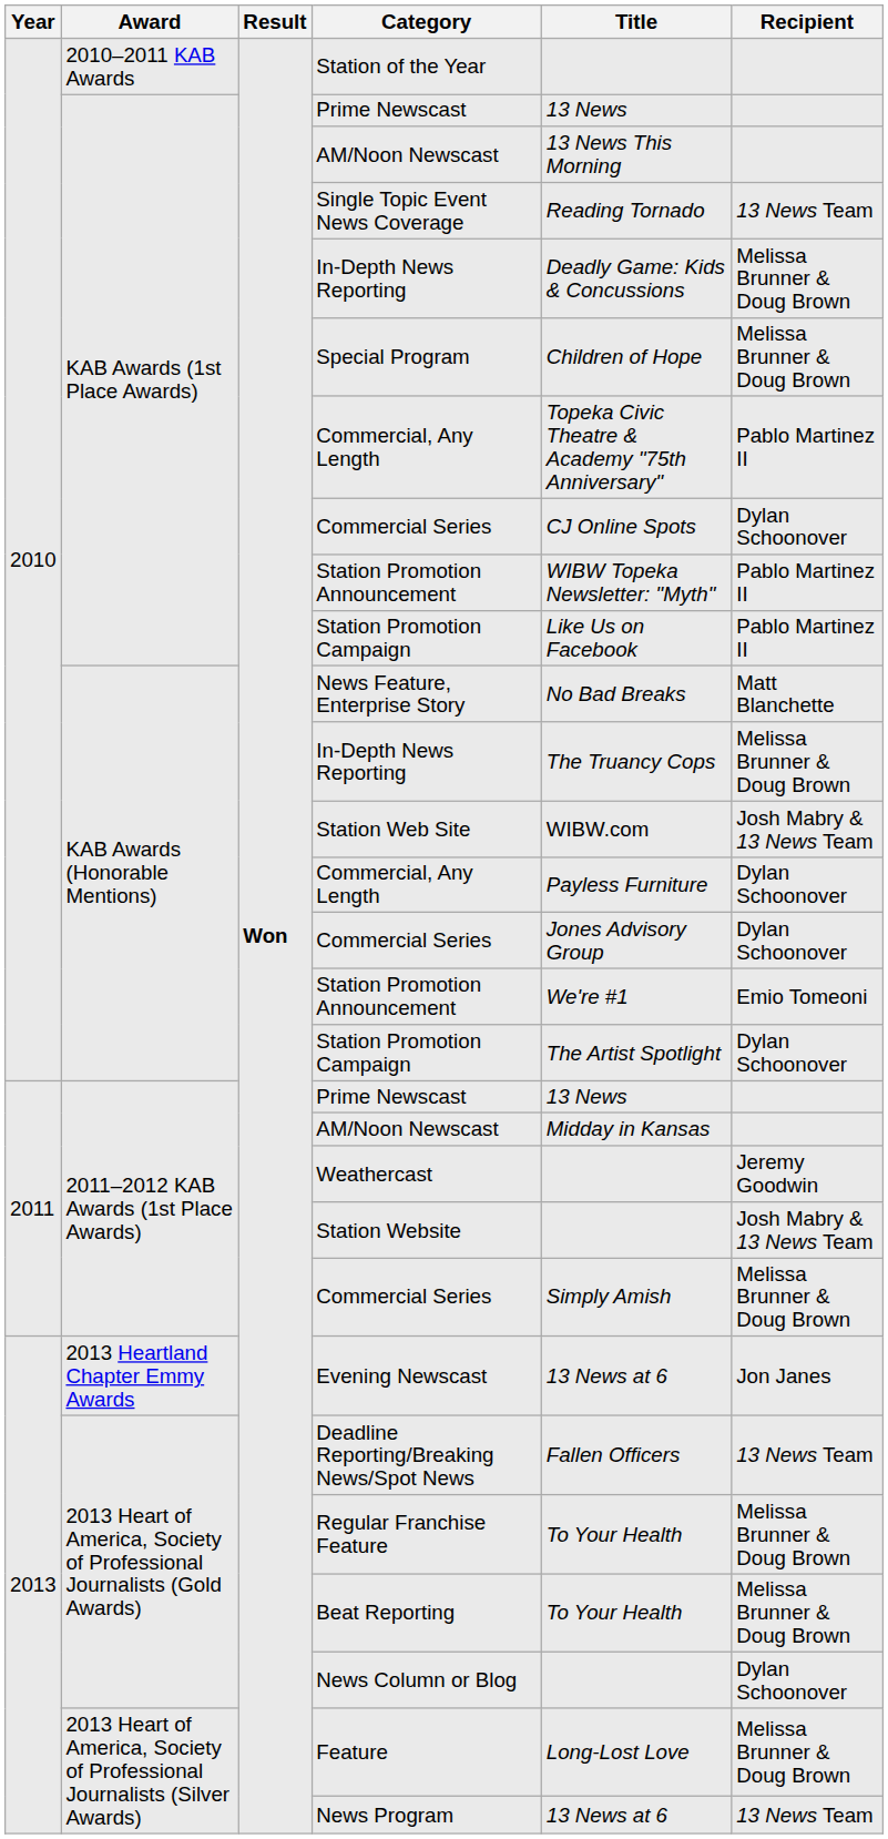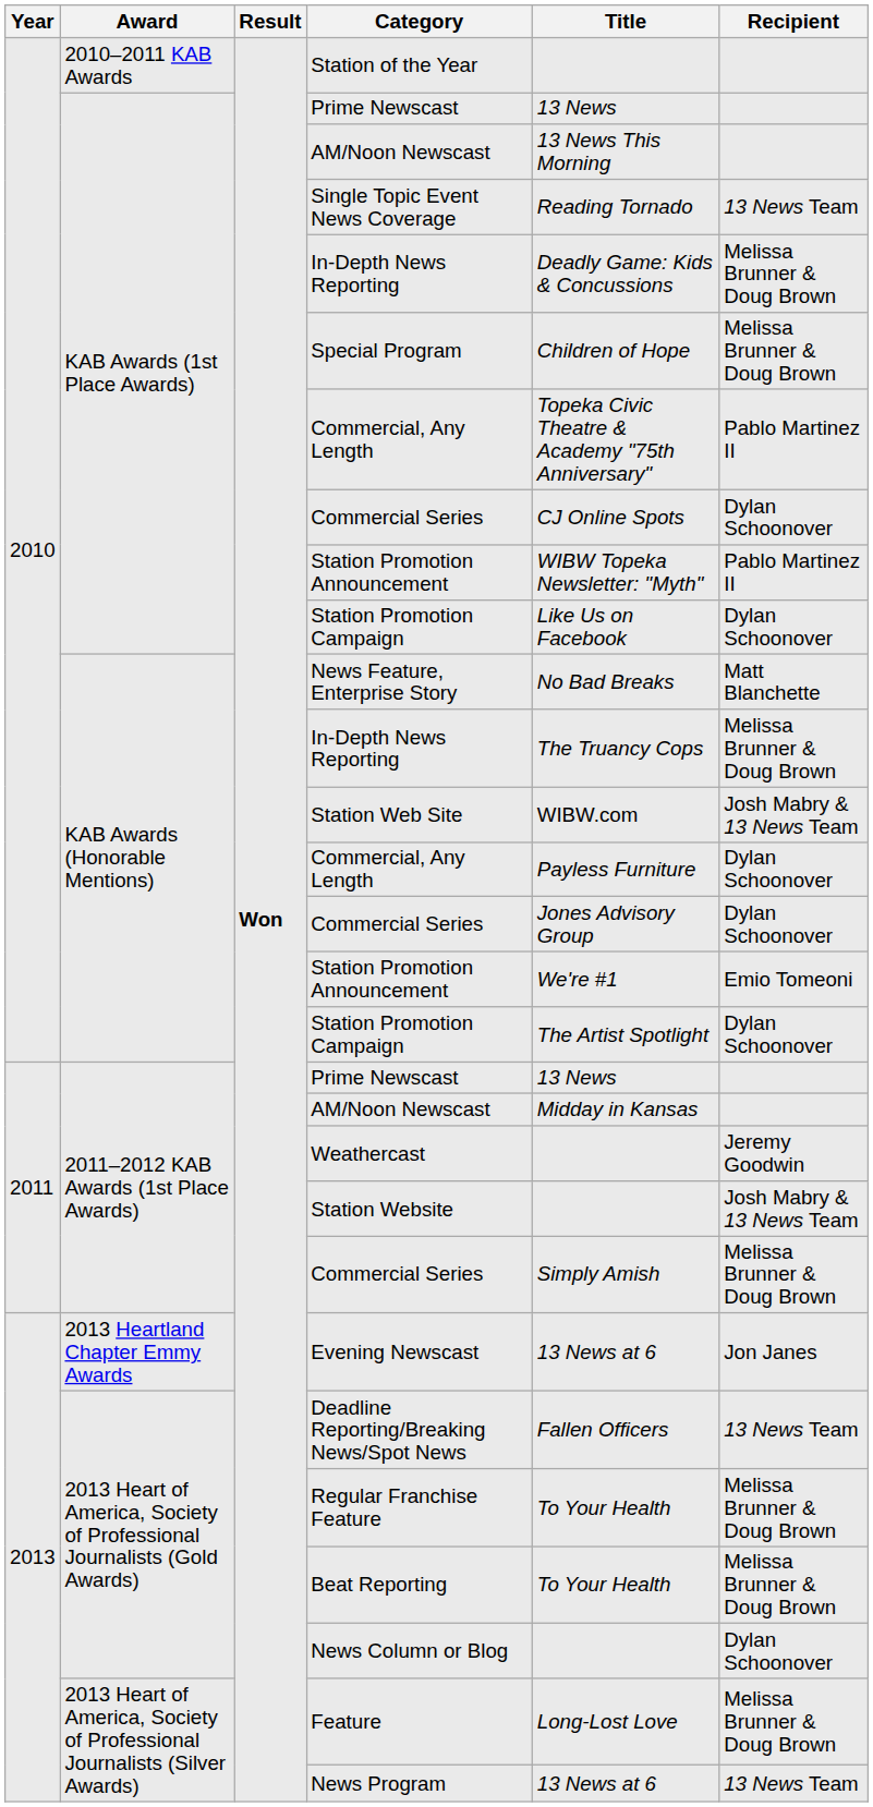KAB Awards (1st Place Awards) / Station Promotion Campaign | Recipient: Pablo Martinez II -> Dylan Schoonover
